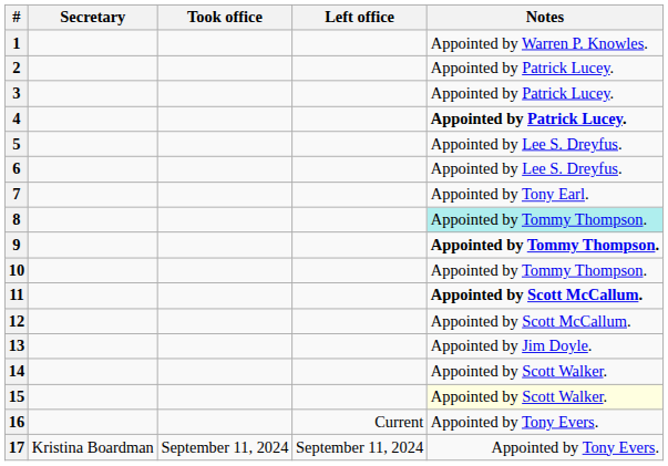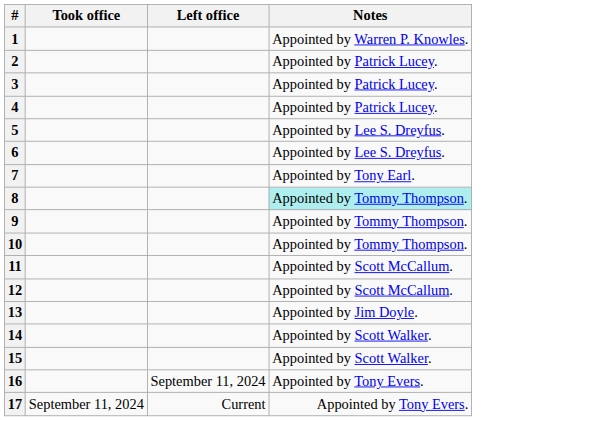- column: Secretary | Kristina Boardman
4 | Notes: bold -> normal
9 | Notes: bold -> normal
11 | Notes: bold -> normal
15 | Notes: lightyellow background -> no background
16 | Left office: Current -> September 11, 2024
17 | Left office: September 11, 2024 -> Current
